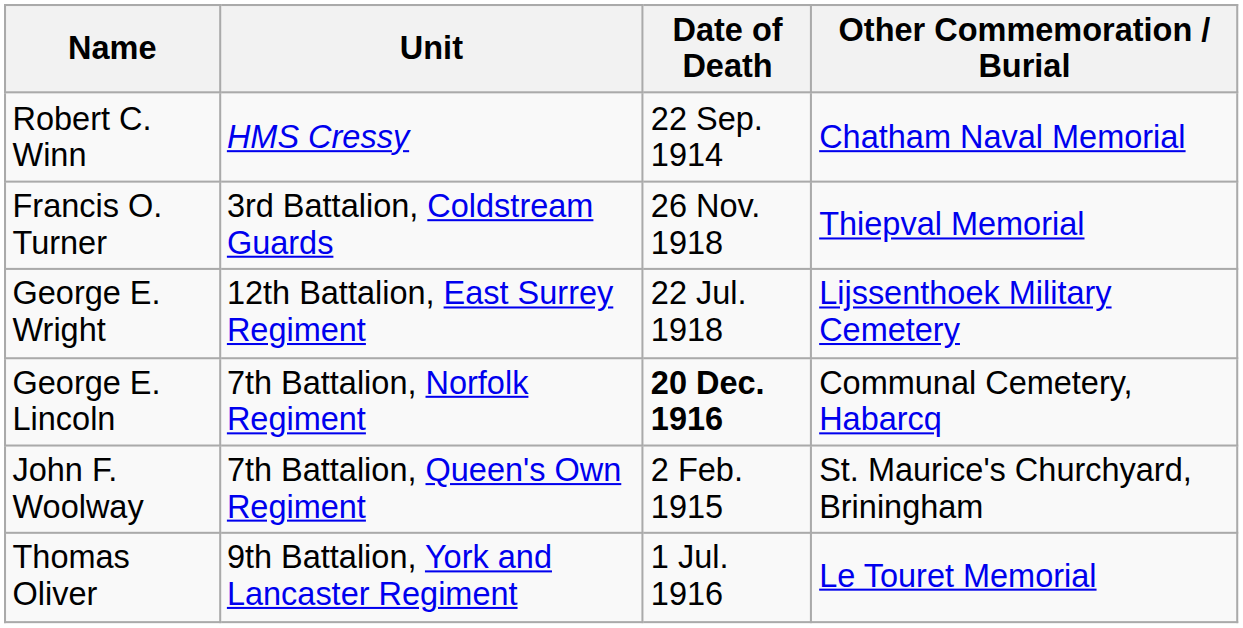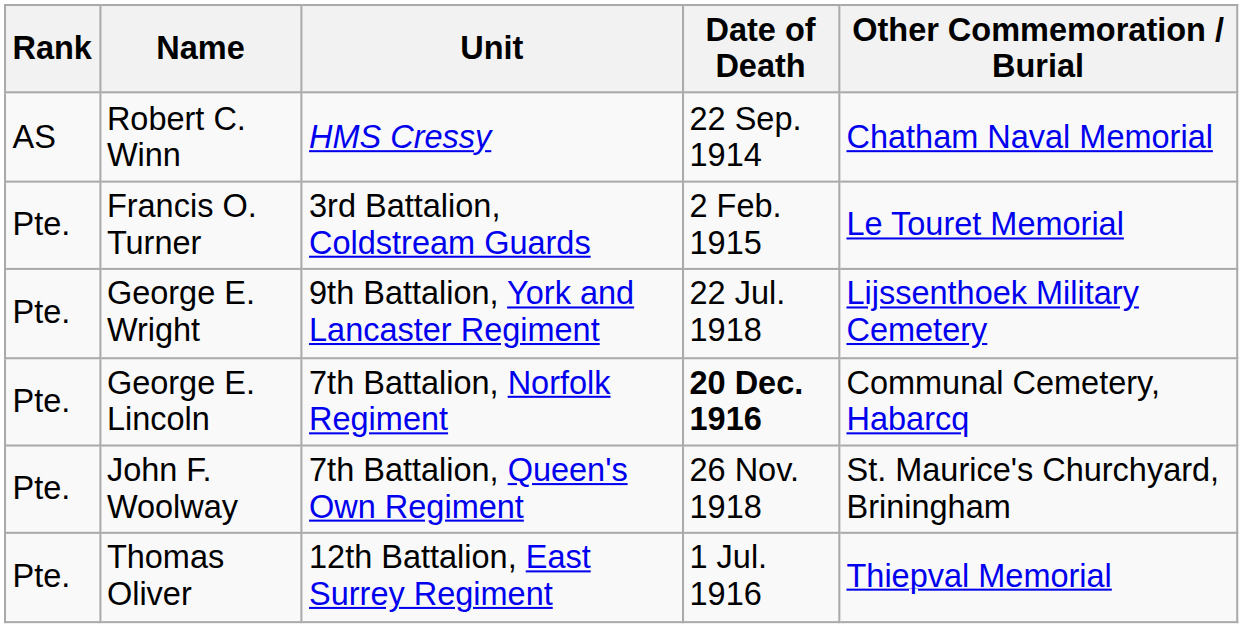+ column: Rank | AS | Pte. | Pte. | Pte. | Pte. | Pte.
Francis O. Turner | Date of Death: 26 Nov. 1918 -> 2 Feb. 1915
Francis O. Turner | Other Commemoration / Burial: Thiepval Memorial -> Le Touret Memorial
George E. Wright | Unit: 12th Battalion, East Surrey Regiment -> 9th Battalion, York and Lancaster Regiment
John F. Woolway | Date of Death: 2 Feb. 1915 -> 26 Nov. 1918
Thomas Oliver | Unit: 9th Battalion, York and Lancaster Regiment -> 12th Battalion, East Surrey Regiment
Thomas Oliver | Other Commemoration / Burial: Le Touret Memorial -> Thiepval Memorial
